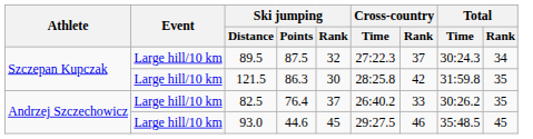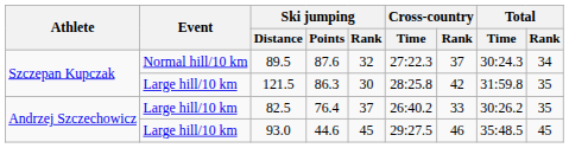89.5 | Event: Large hill/10 km -> Normal hill/10 km
89.5 | Ski jumping / Points: 87.5 -> 87.6
